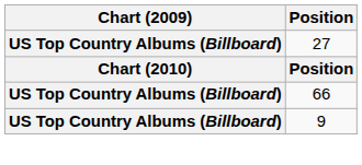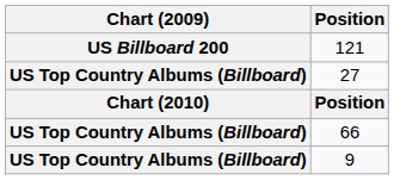+ row: US Billboard 200 | 121
